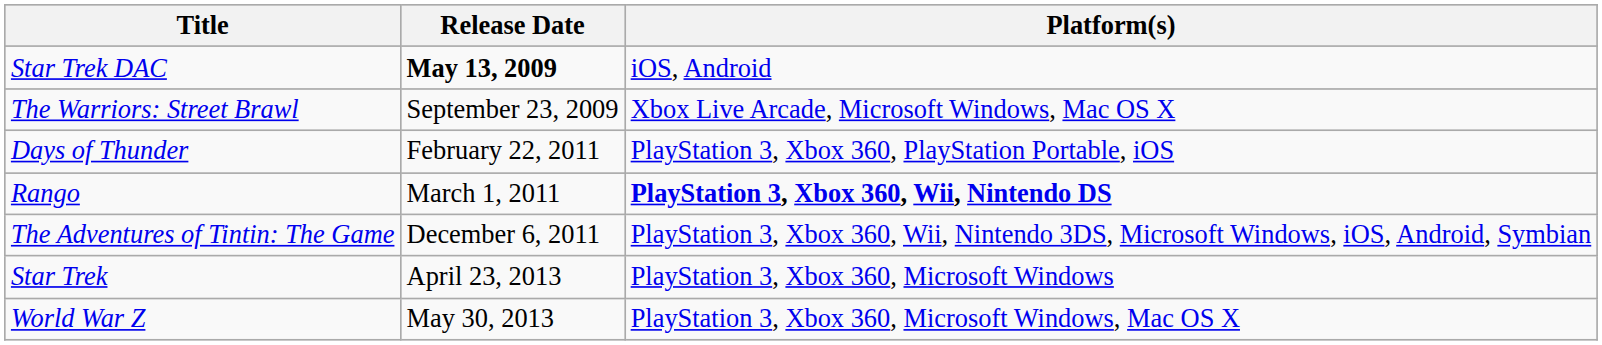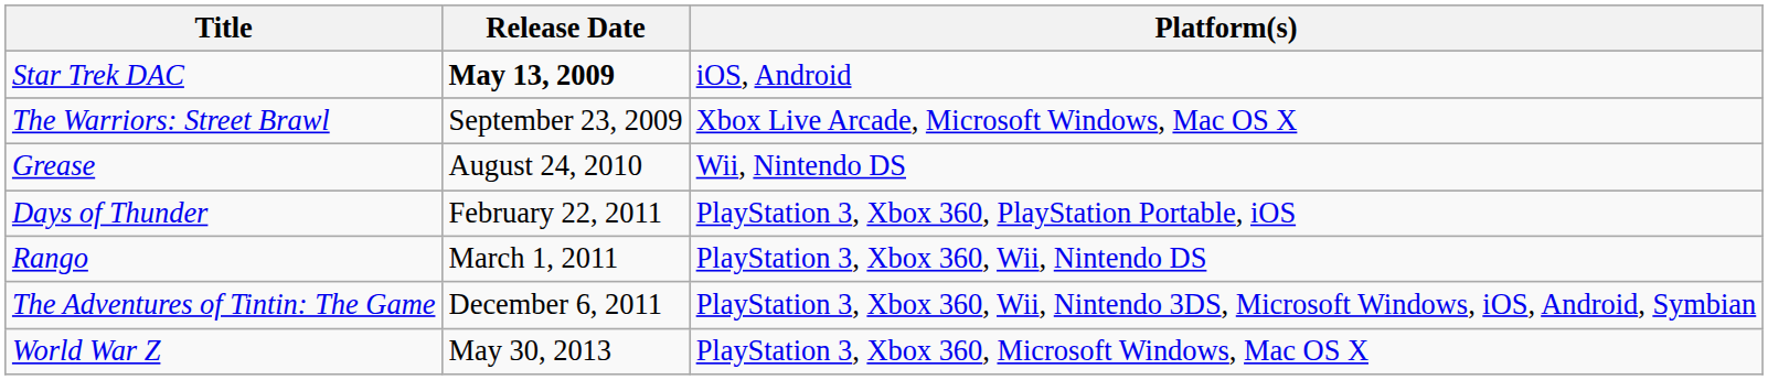+ row: Grease | August 24, 2010 | Wii, Nintendo DS
Rango | Platform(s): bold -> normal
- row: Star Trek | April 23, 2013 | PlayStation 3, Xbox 360, Microsoft Windows
